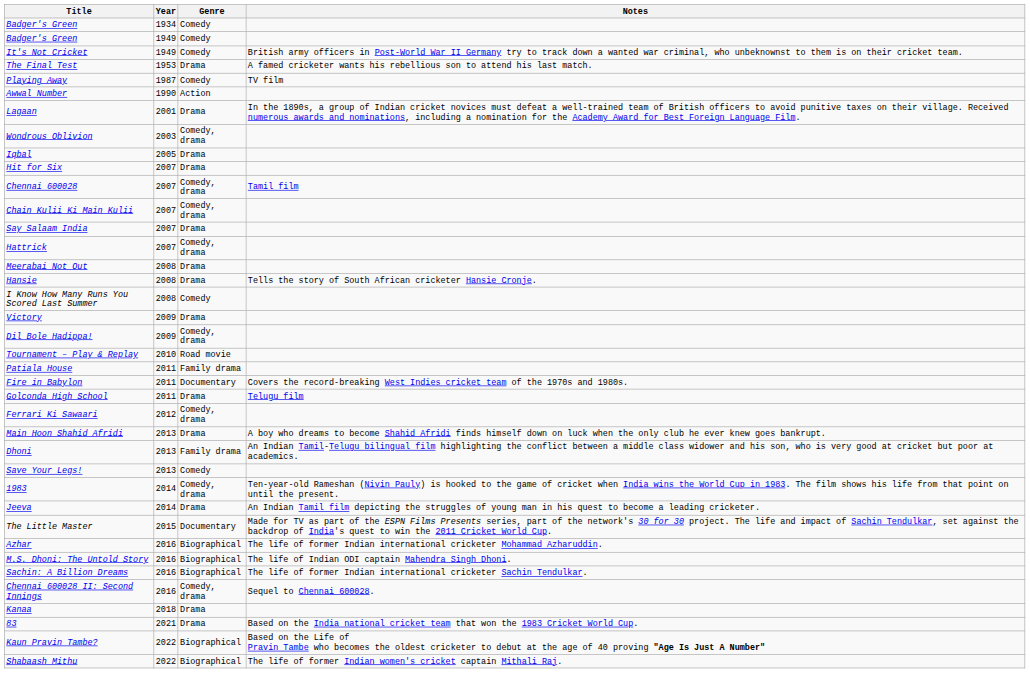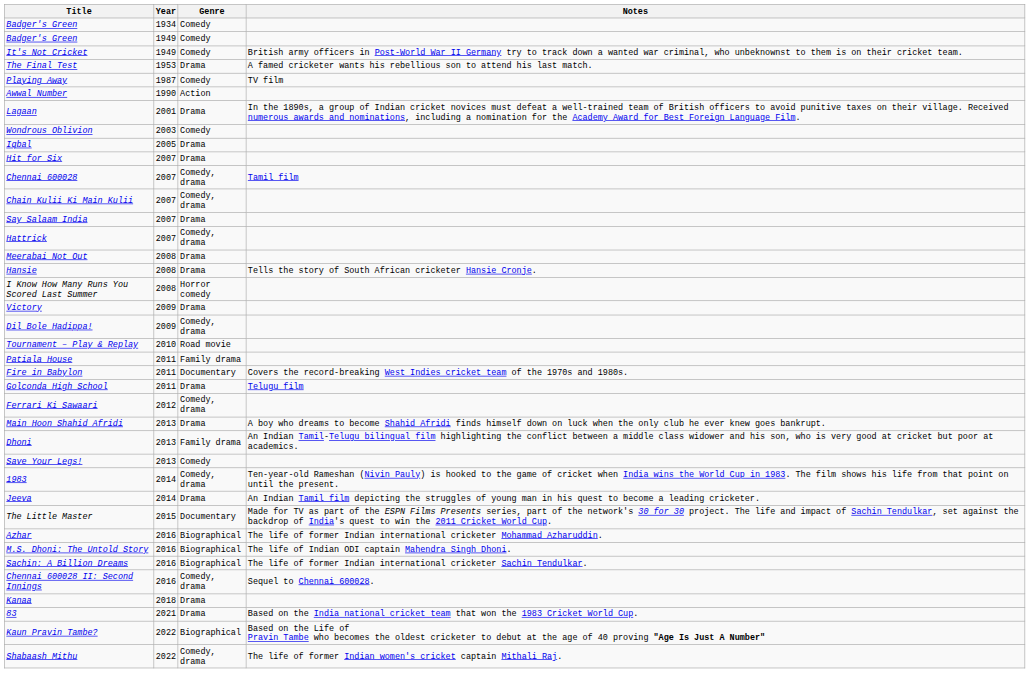Wondrous Oblivion | Genre: Comedy, drama -> Comedy
I Know How Many Runs You Scored Last Summer | Genre: Comedy -> Horror comedy
Shabaash Mithu | Genre: Biographical -> Comedy, drama
